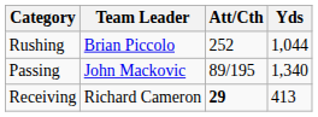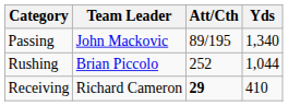rows swapped: Passing <-> Rushing
Receiving | Yds: 413 -> 410
